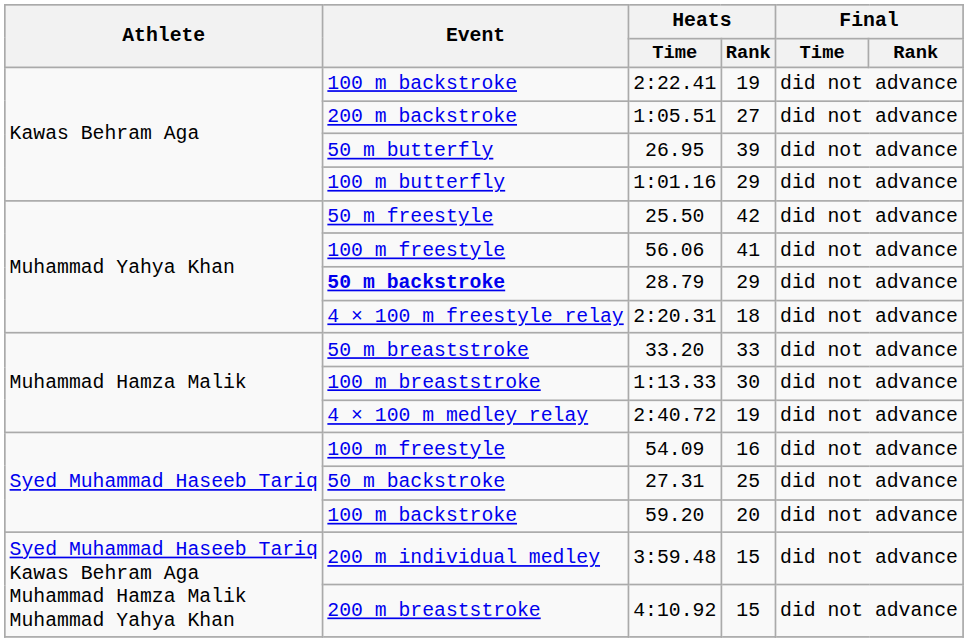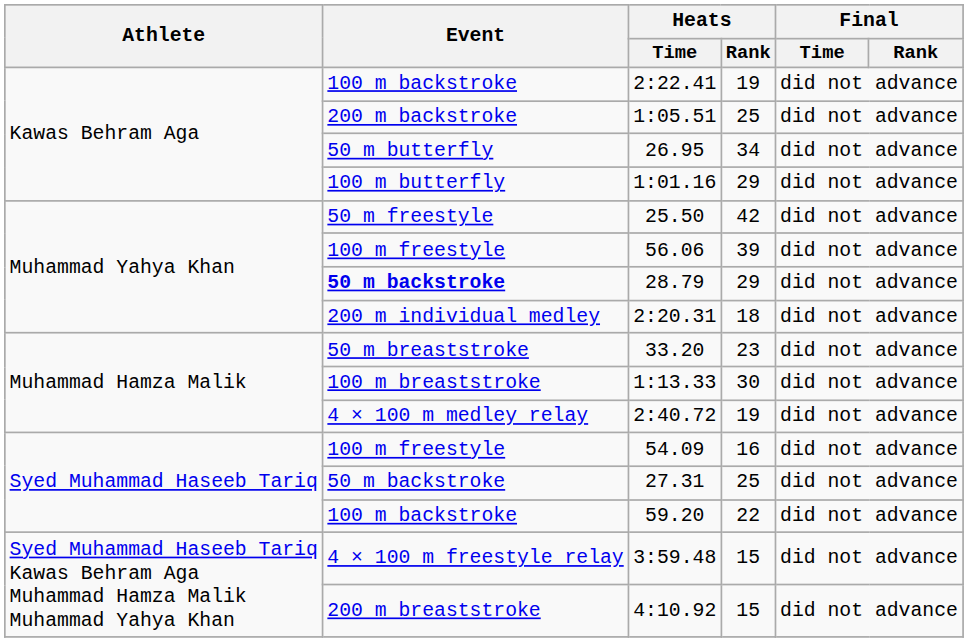1:05.51 | Heats / Rank: 27 -> 25
26.95 | Heats / Rank: 39 -> 34
56.06 | Heats / Rank: 41 -> 39
2:20.31 | Event: 4 × 100 m freestyle relay -> 200 m individual medley
33.20 | Heats / Rank: 33 -> 23
59.20 | Heats / Rank: 20 -> 22
3:59.48 | Event: 200 m individual medley -> 4 × 100 m freestyle relay
